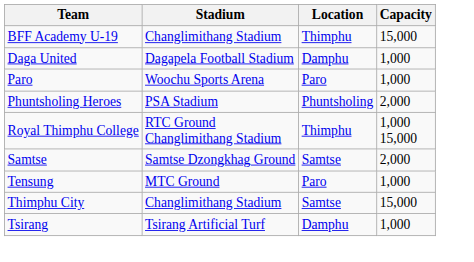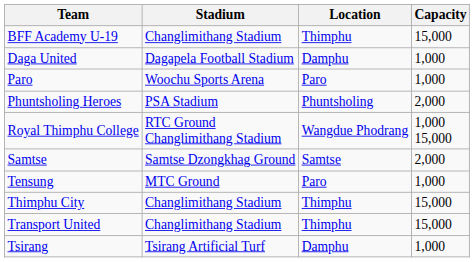Royal Thimphu College | Location: Thimphu -> Wangdue Phodrang
Thimphu City | Location: Samtse -> Thimphu
+ row: Transport United | Changlimithang Stadium | Thimphu | 15,000
